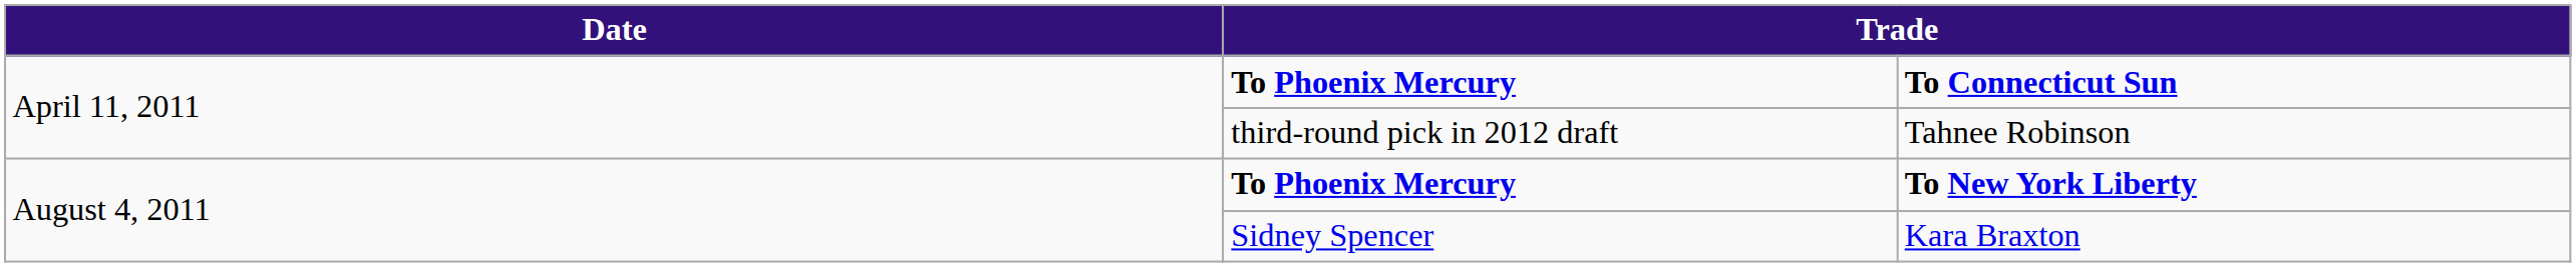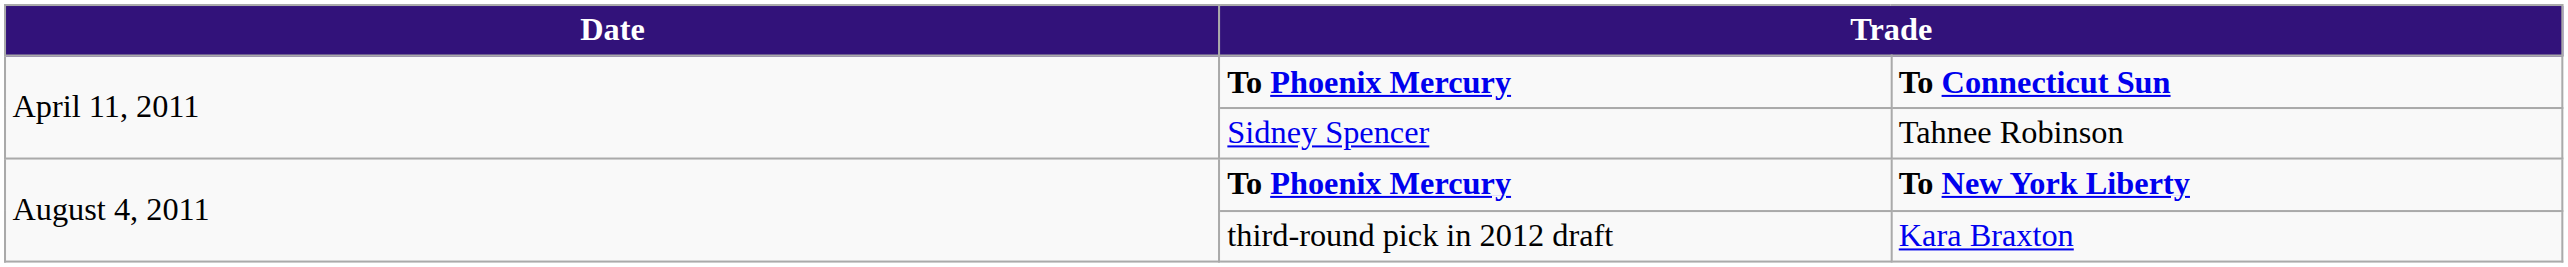Tahnee Robinson | column 2: third-round pick in 2012 draft -> Sidney Spencer
Kara Braxton | column 2: Sidney Spencer -> third-round pick in 2012 draft
